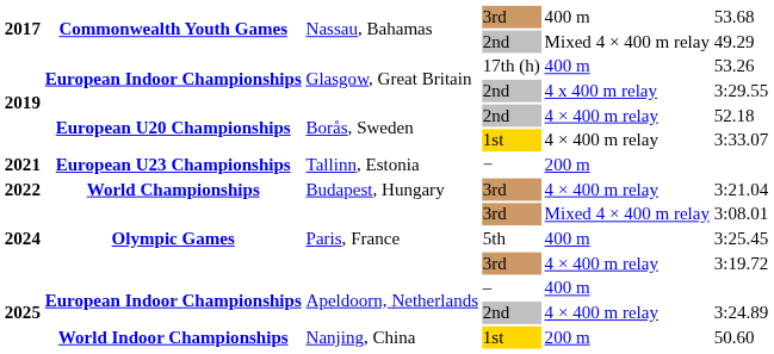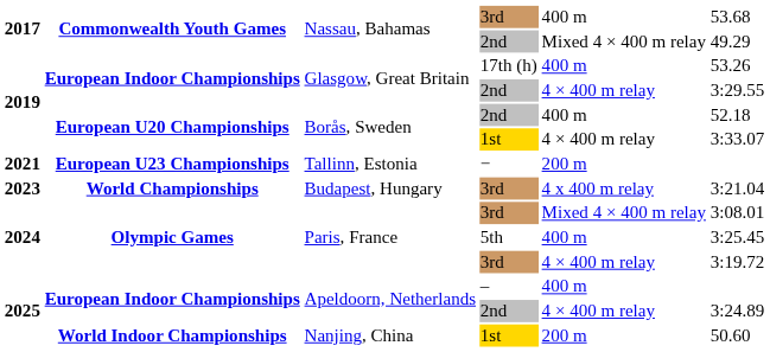Glasgow, Great Britain / 2nd | column 5: 4 x 400 m relay -> 4 × 400 m relay
Borås, Sweden / 2nd | column 5: 4 × 400 m relay -> 400 m
Budapest, Hungary | column 1: 2022 -> 2023
Budapest, Hungary | column 5: 4 × 400 m relay -> 4 x 400 m relay
